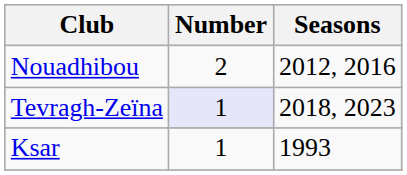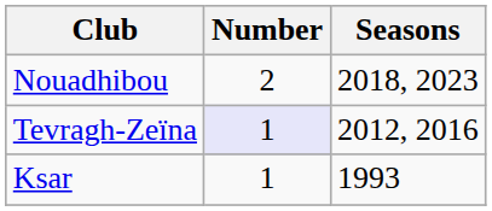Nouadhibou | Seasons: 2012, 2016 -> 2018, 2023
Tevragh-Zeïna | Seasons: 2018, 2023 -> 2012, 2016
